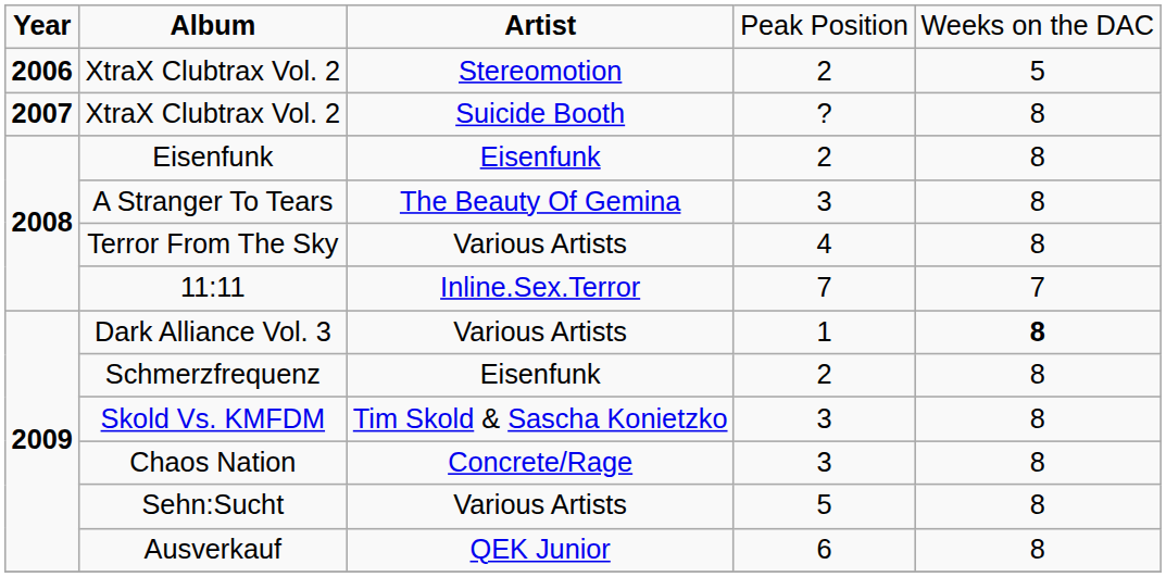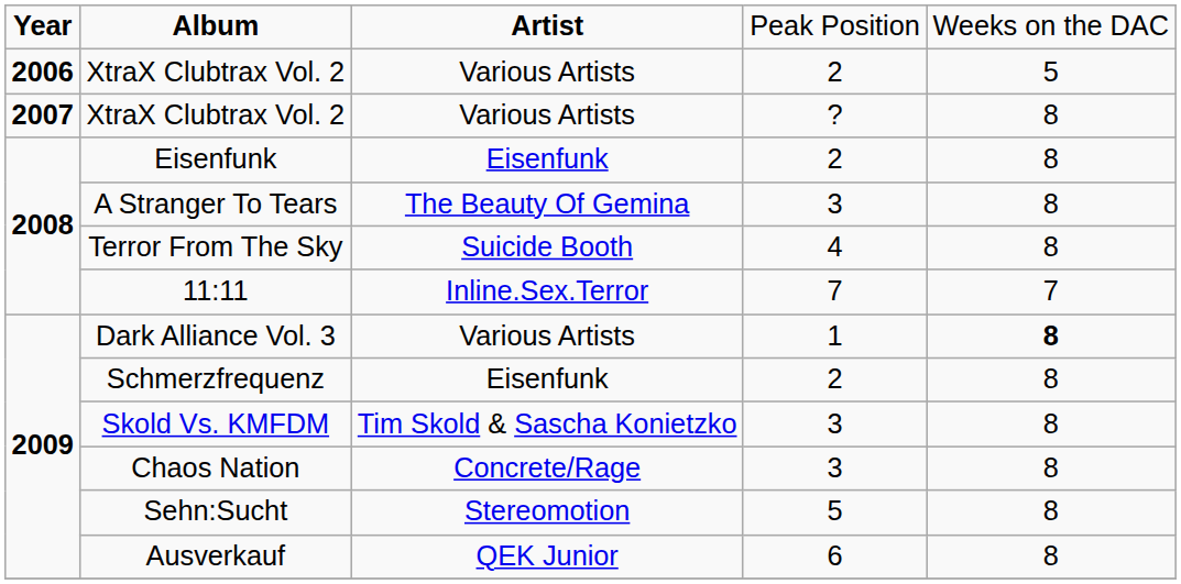XtraX Clubtrax Vol. 2 / 2 | column 3: Stereomotion -> Various Artists
XtraX Clubtrax Vol. 2 / ? | column 3: Suicide Booth -> Various Artists
Terror From The Sky | column 3: Various Artists -> Suicide Booth
Sehn:Sucht | column 3: Various Artists -> Stereomotion
